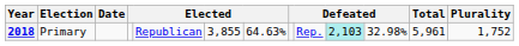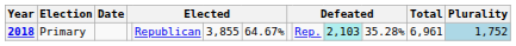2018 | column 7: 64.63% -> 64.67%
2018 | column 11: 32.98% -> 35.28%
2018 | Total: 5,961 -> 6,961
2018 | Plurality: no background -> lightblue background
